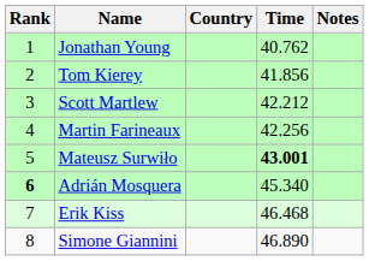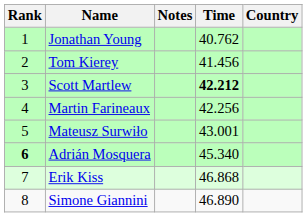columns swapped: Country <-> Notes
Tom Kierey | Time: 41.856 -> 41.456
Scott Martlew | Time: normal -> bold
Mateusz Surwiło | Time: bold -> normal
Erik Kiss | Time: 46.468 -> 46.868
